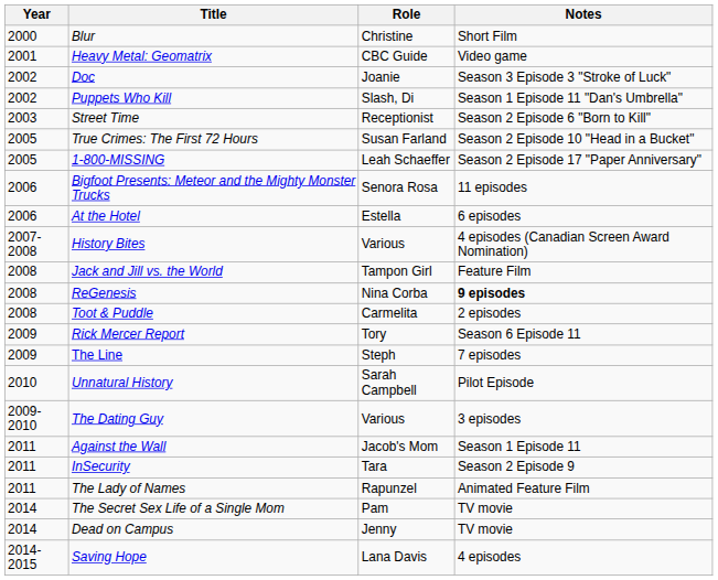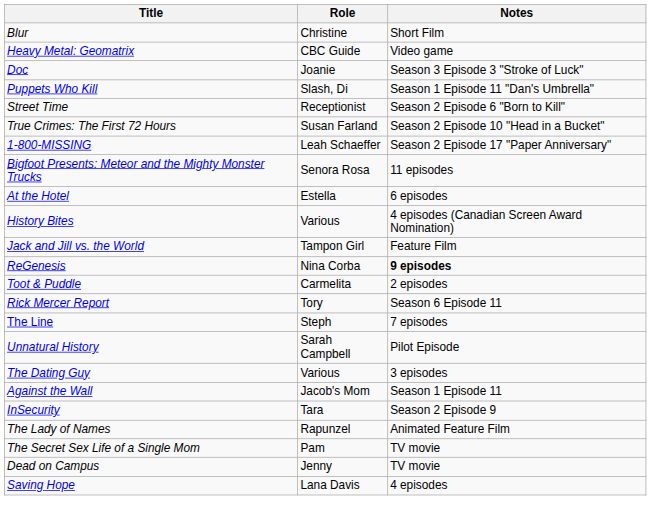- column: Year | 2000 | 2001 | 2002 | 2002 | 2003 | 2005 | 2005 | 2006 | 2006 | 2007-2008 | 2008 | 2008 | 2008 | 2009 | 2009 | 2010 | 2009-2010 | 2011 | 2011 | 2011 | 2014 | 2014 | 2014-2015
